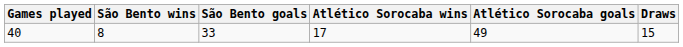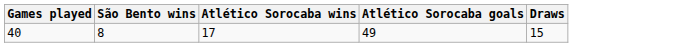- column: São Bento goals | 33
